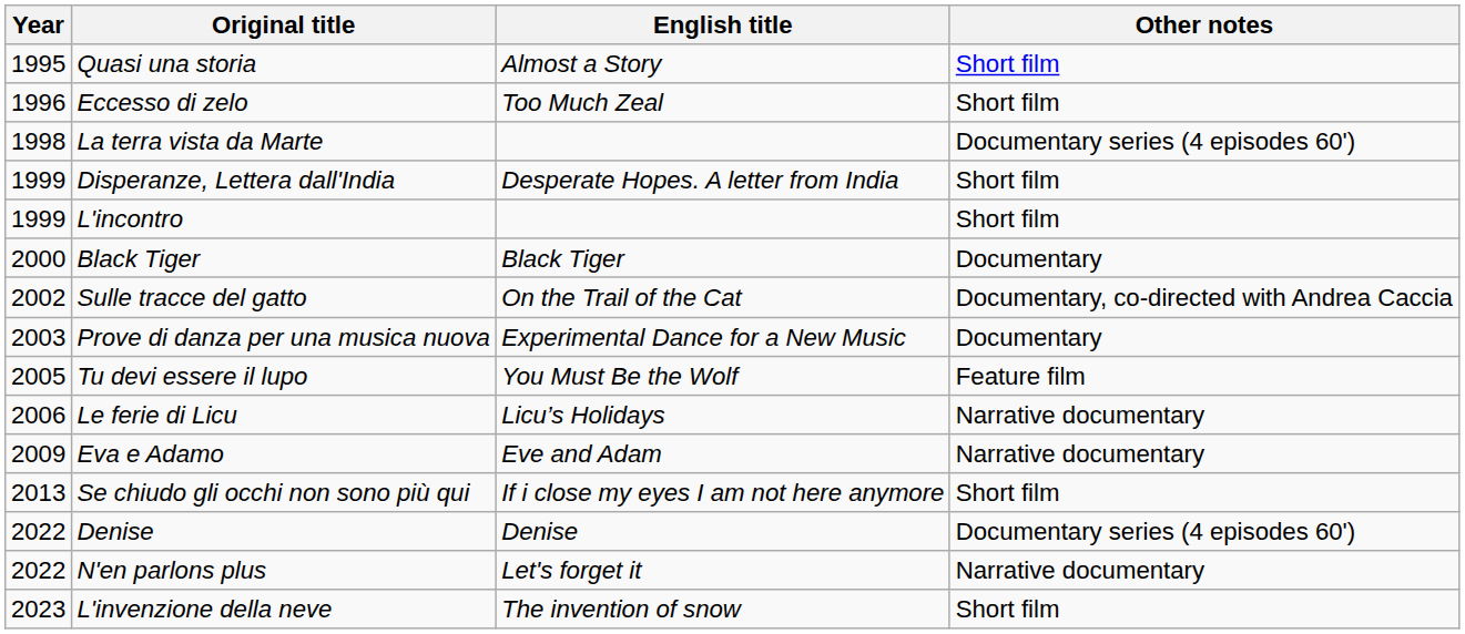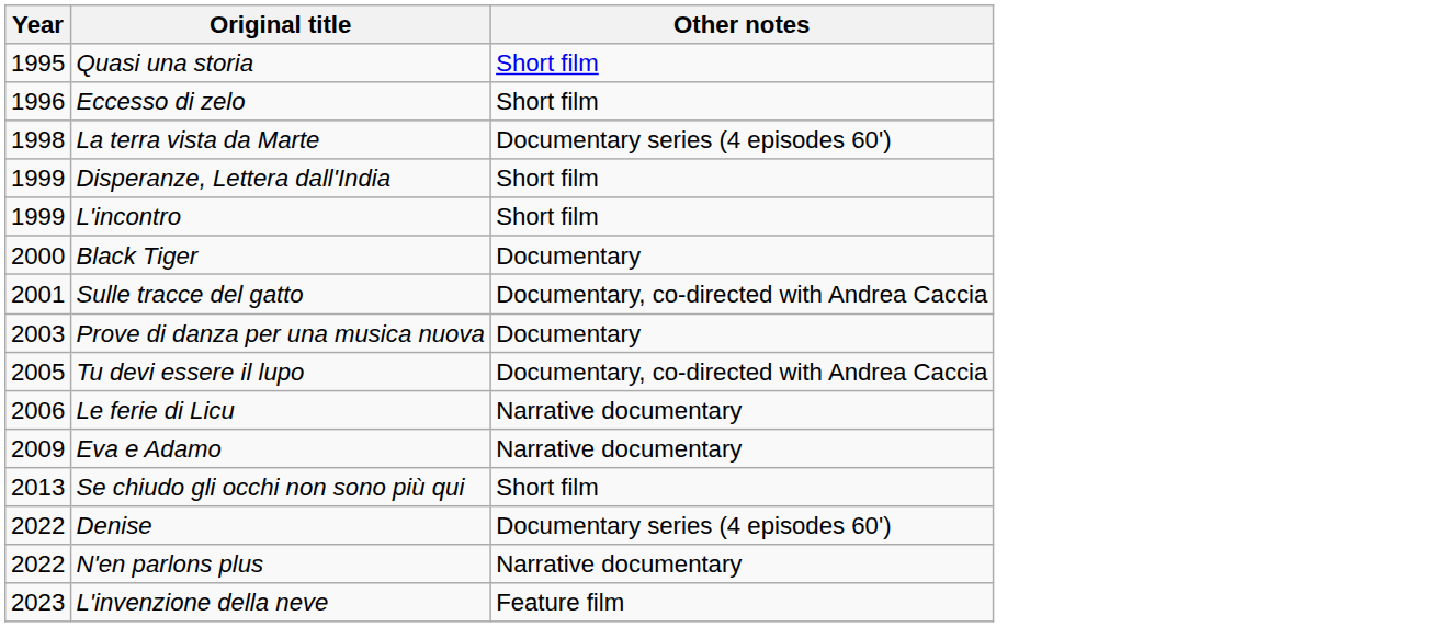- column: English title | Almost a Story | Too Much Zeal | Desperate Hopes. A letter from India | Black Tiger | On the Trail of the Cat | Experimental Dance for a New Music | You Must Be the Wolf | Licu’s Holidays | Eve and Adam | If i close my eyes I am not here anymore | Denise | Let's forget it | The invention of snow
Sulle tracce del gatto | Year: 2002 -> 2001
Tu devi essere il lupo | Other notes: Feature film -> Documentary, co-directed with Andrea Caccia
L'invenzione della neve | Other notes: Short film -> Feature film
